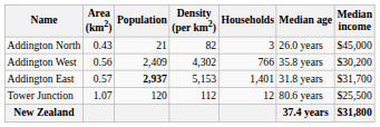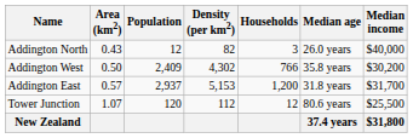Addington North | Population: 21 -> 12
Addington North | Median income: $45,000 -> $40,000
Addington West | Area (km2): 0.56 -> 0.50
Addington East | Population: bold -> normal
Addington East | Households: 1,401 -> 1,200
